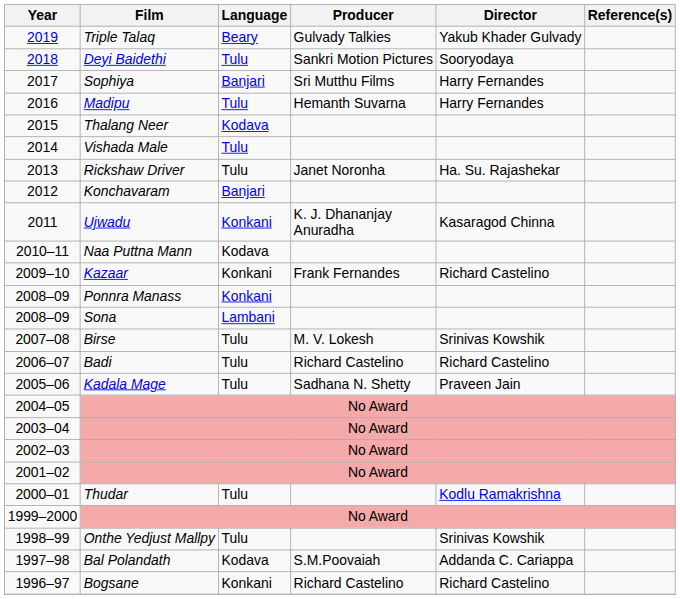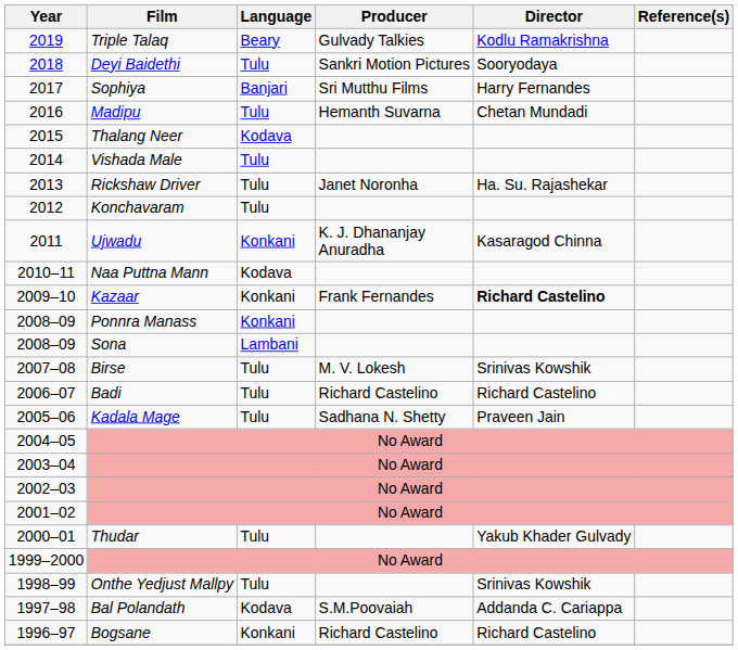2019 | Director: Yakub Khader Gulvady -> Kodlu Ramakrishna
2016 | Director: Harry Fernandes -> Chetan Mundadi
2012 | Language: Banjari -> Tulu
2009–10 | Director: normal -> bold
2000–01 | Director: Kodlu Ramakrishna -> Yakub Khader Gulvady
